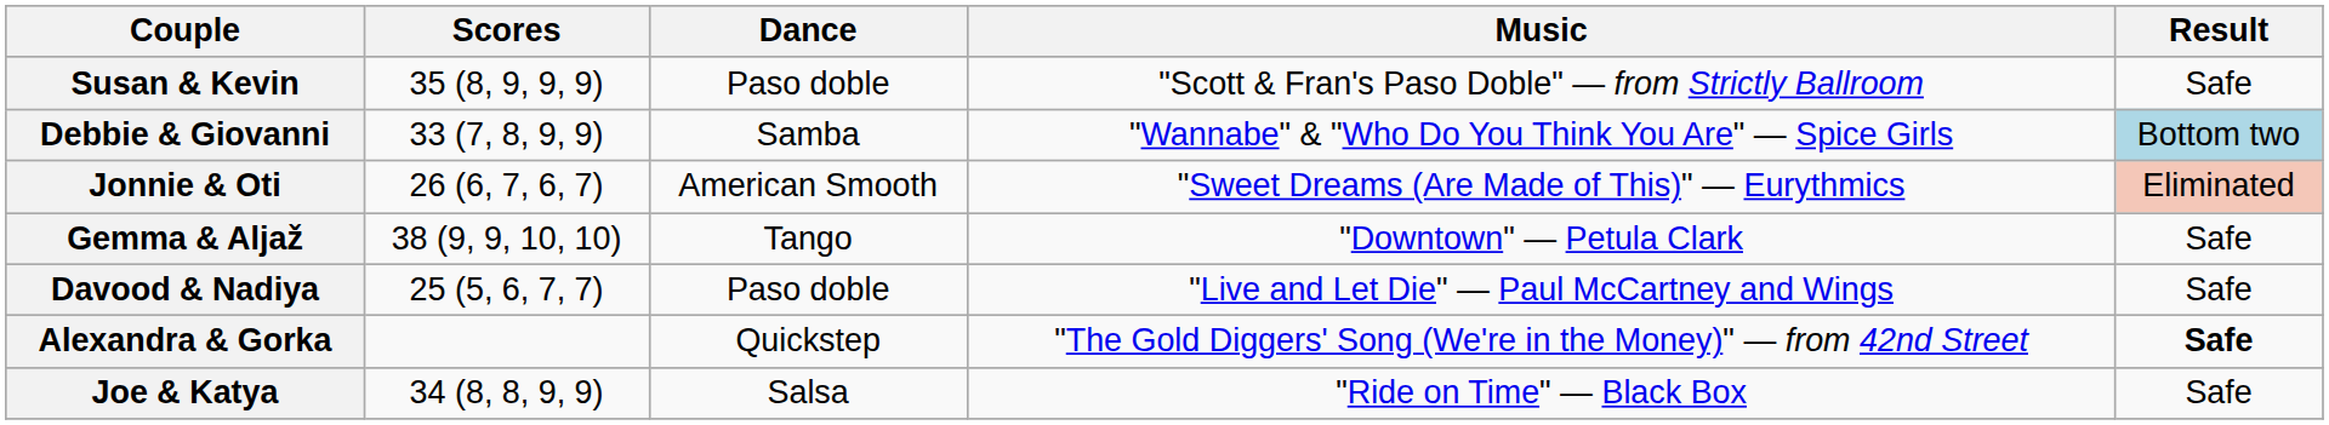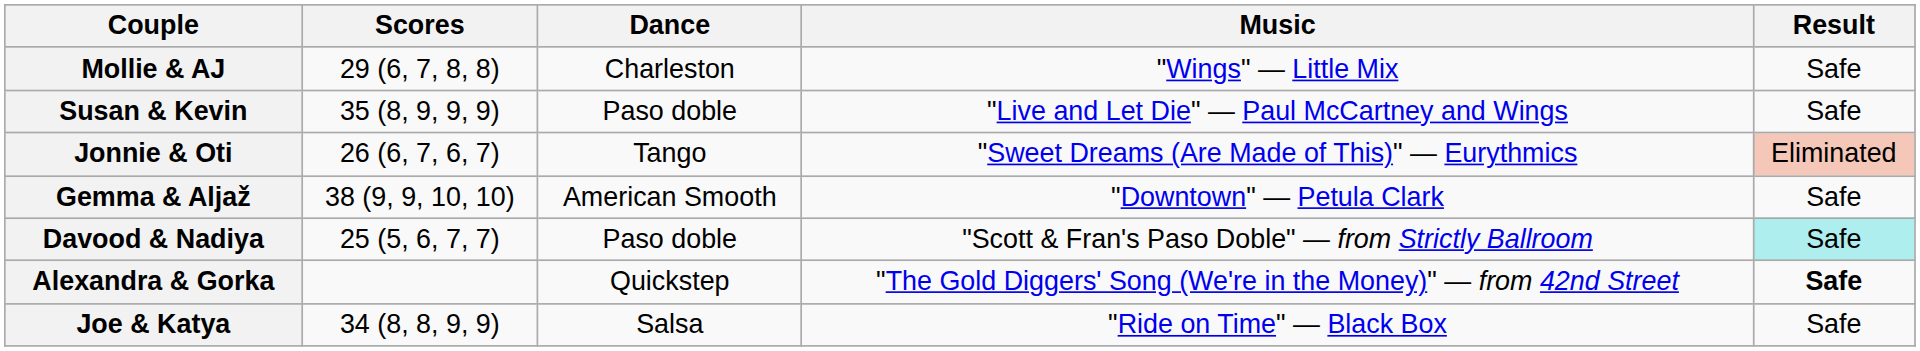+ row: Mollie & AJ | 29 (6, 7, 8, 8) | Charleston | "Wings" — Little Mix | Safe
Susan & Kevin | Music: "Scott & Fran's Paso Doble" — from Strictly Ballroom -> "Live and Let Die" — Paul McCartney and Wings
- row: Debbie & Giovanni | 33 (7, 8, 9, 9) | Samba | "Wannabe" & "Who Do You Think You Are" — Spice Girls | Bottom two
Jonnie & Oti | Dance: American Smooth -> Tango
Gemma & Aljaž | Dance: Tango -> American Smooth
Davood & Nadiya | Music: "Live and Let Die" — Paul McCartney and Wings -> "Scott & Fran's Paso Doble" — from Strictly Ballroom
Davood & Nadiya | Result: no background -> paleturquoise background
